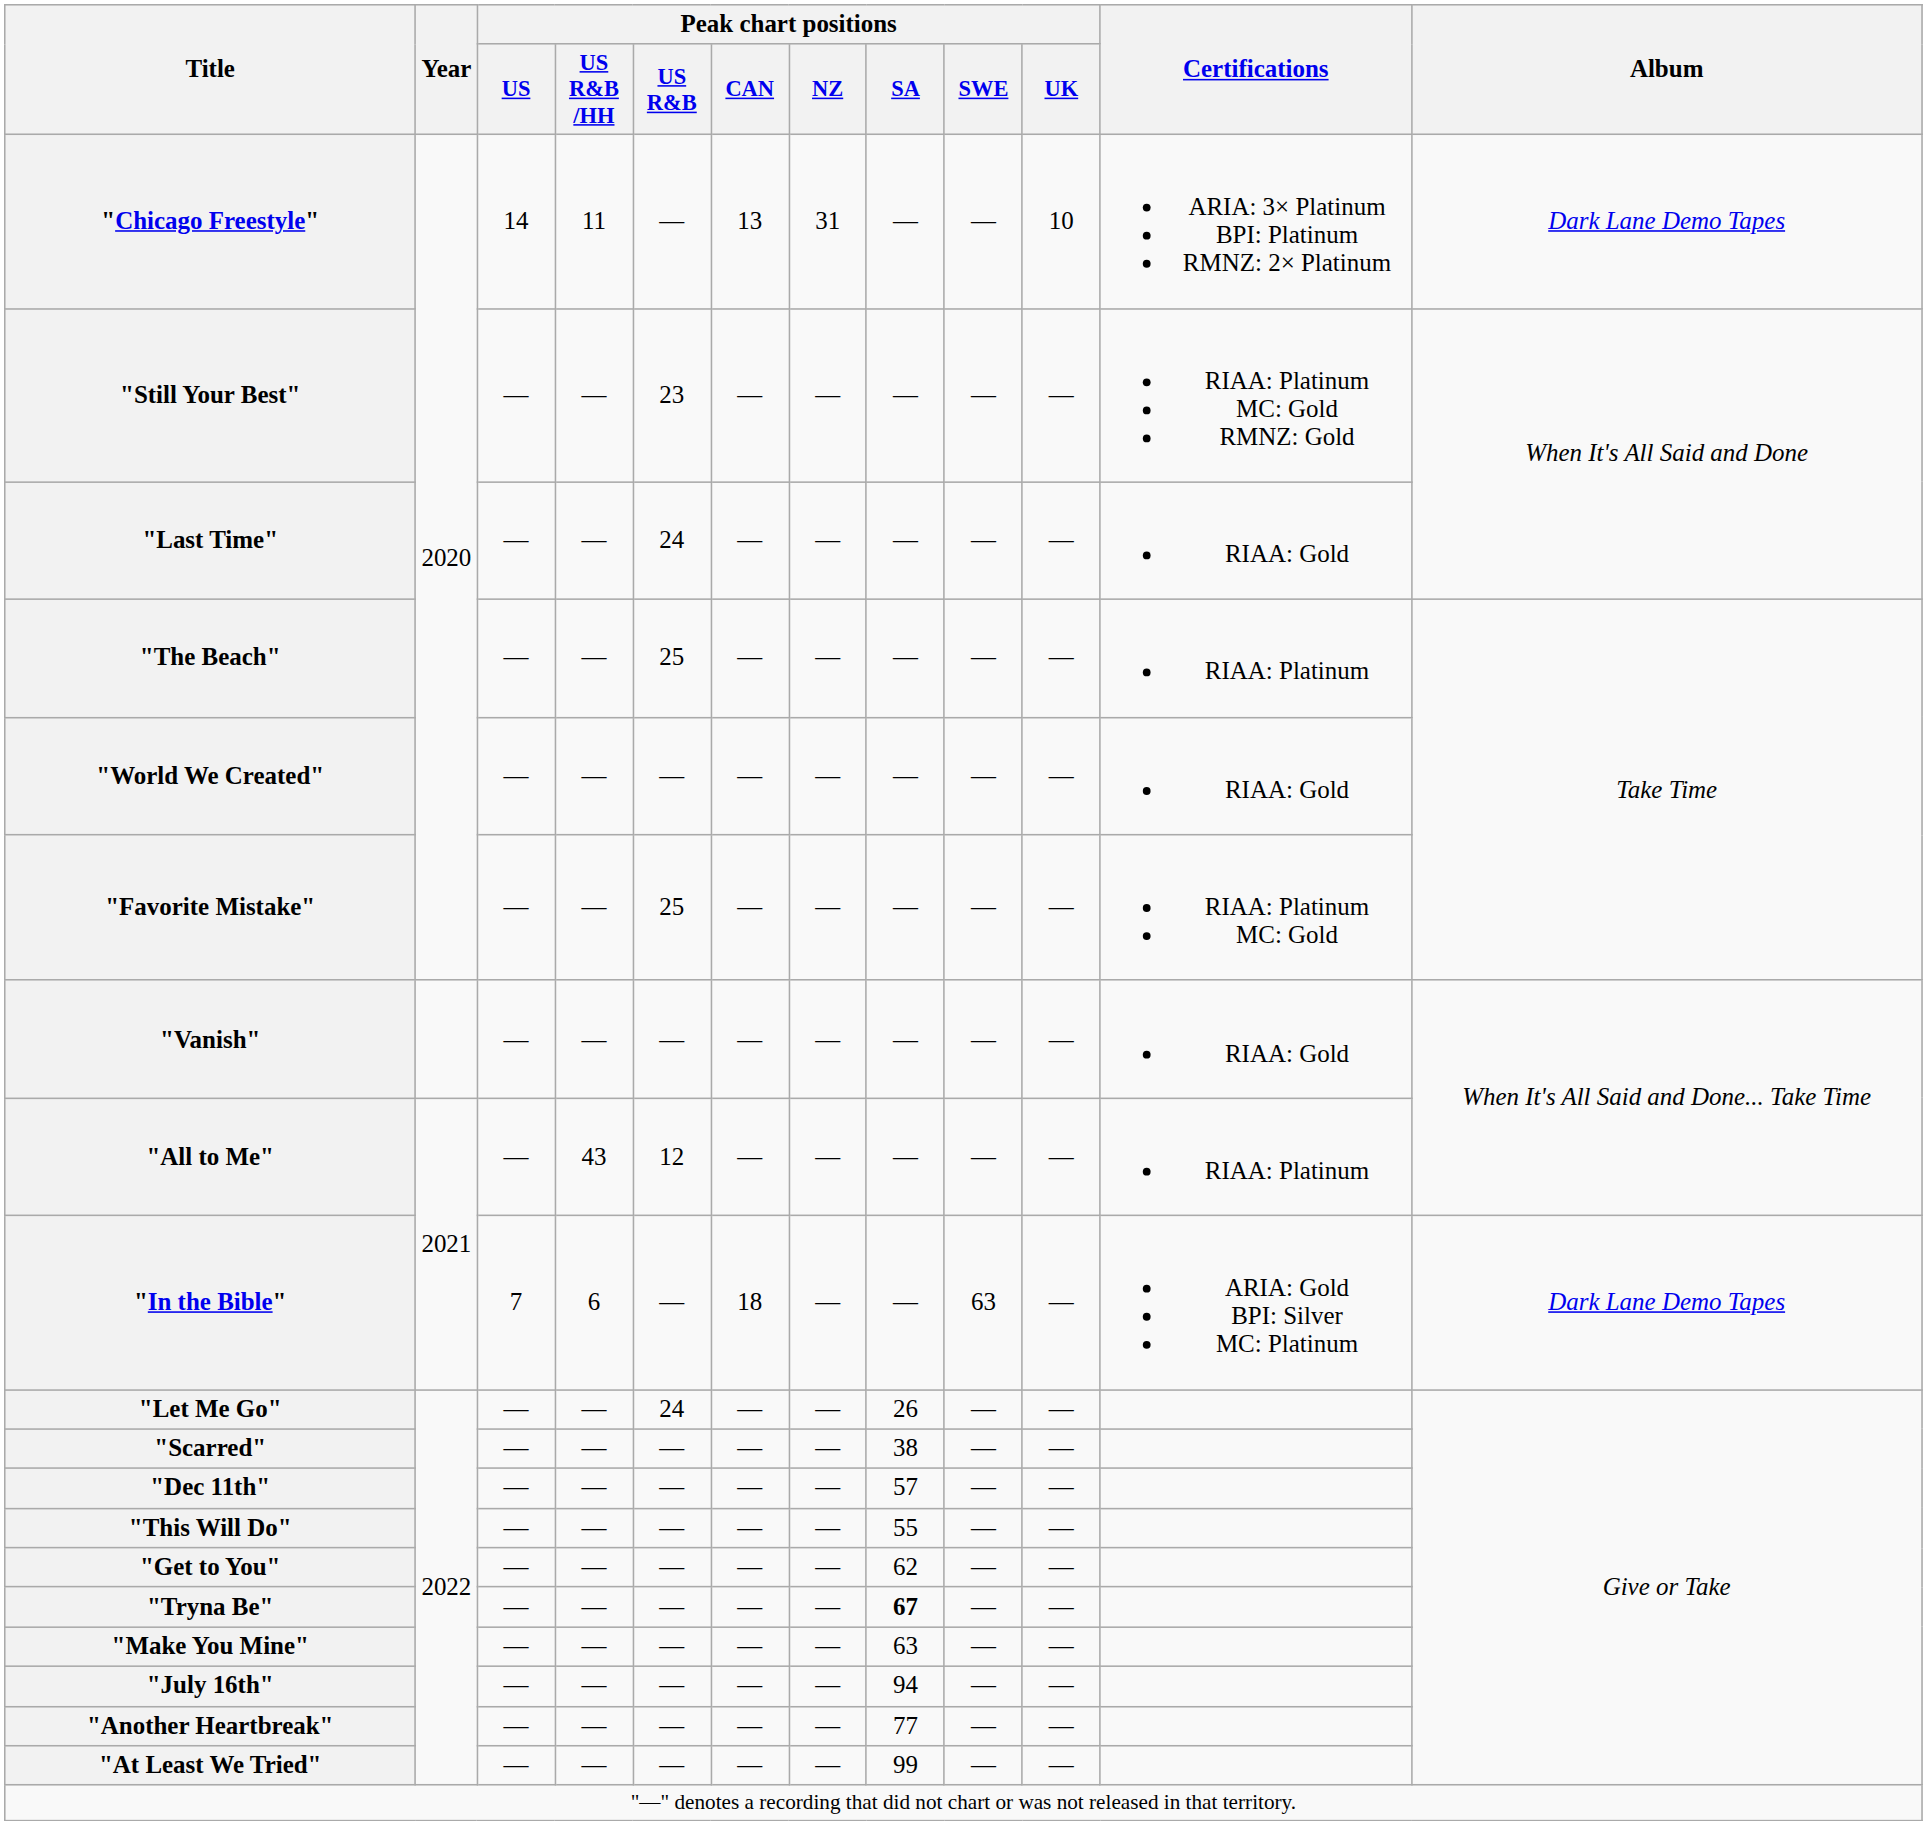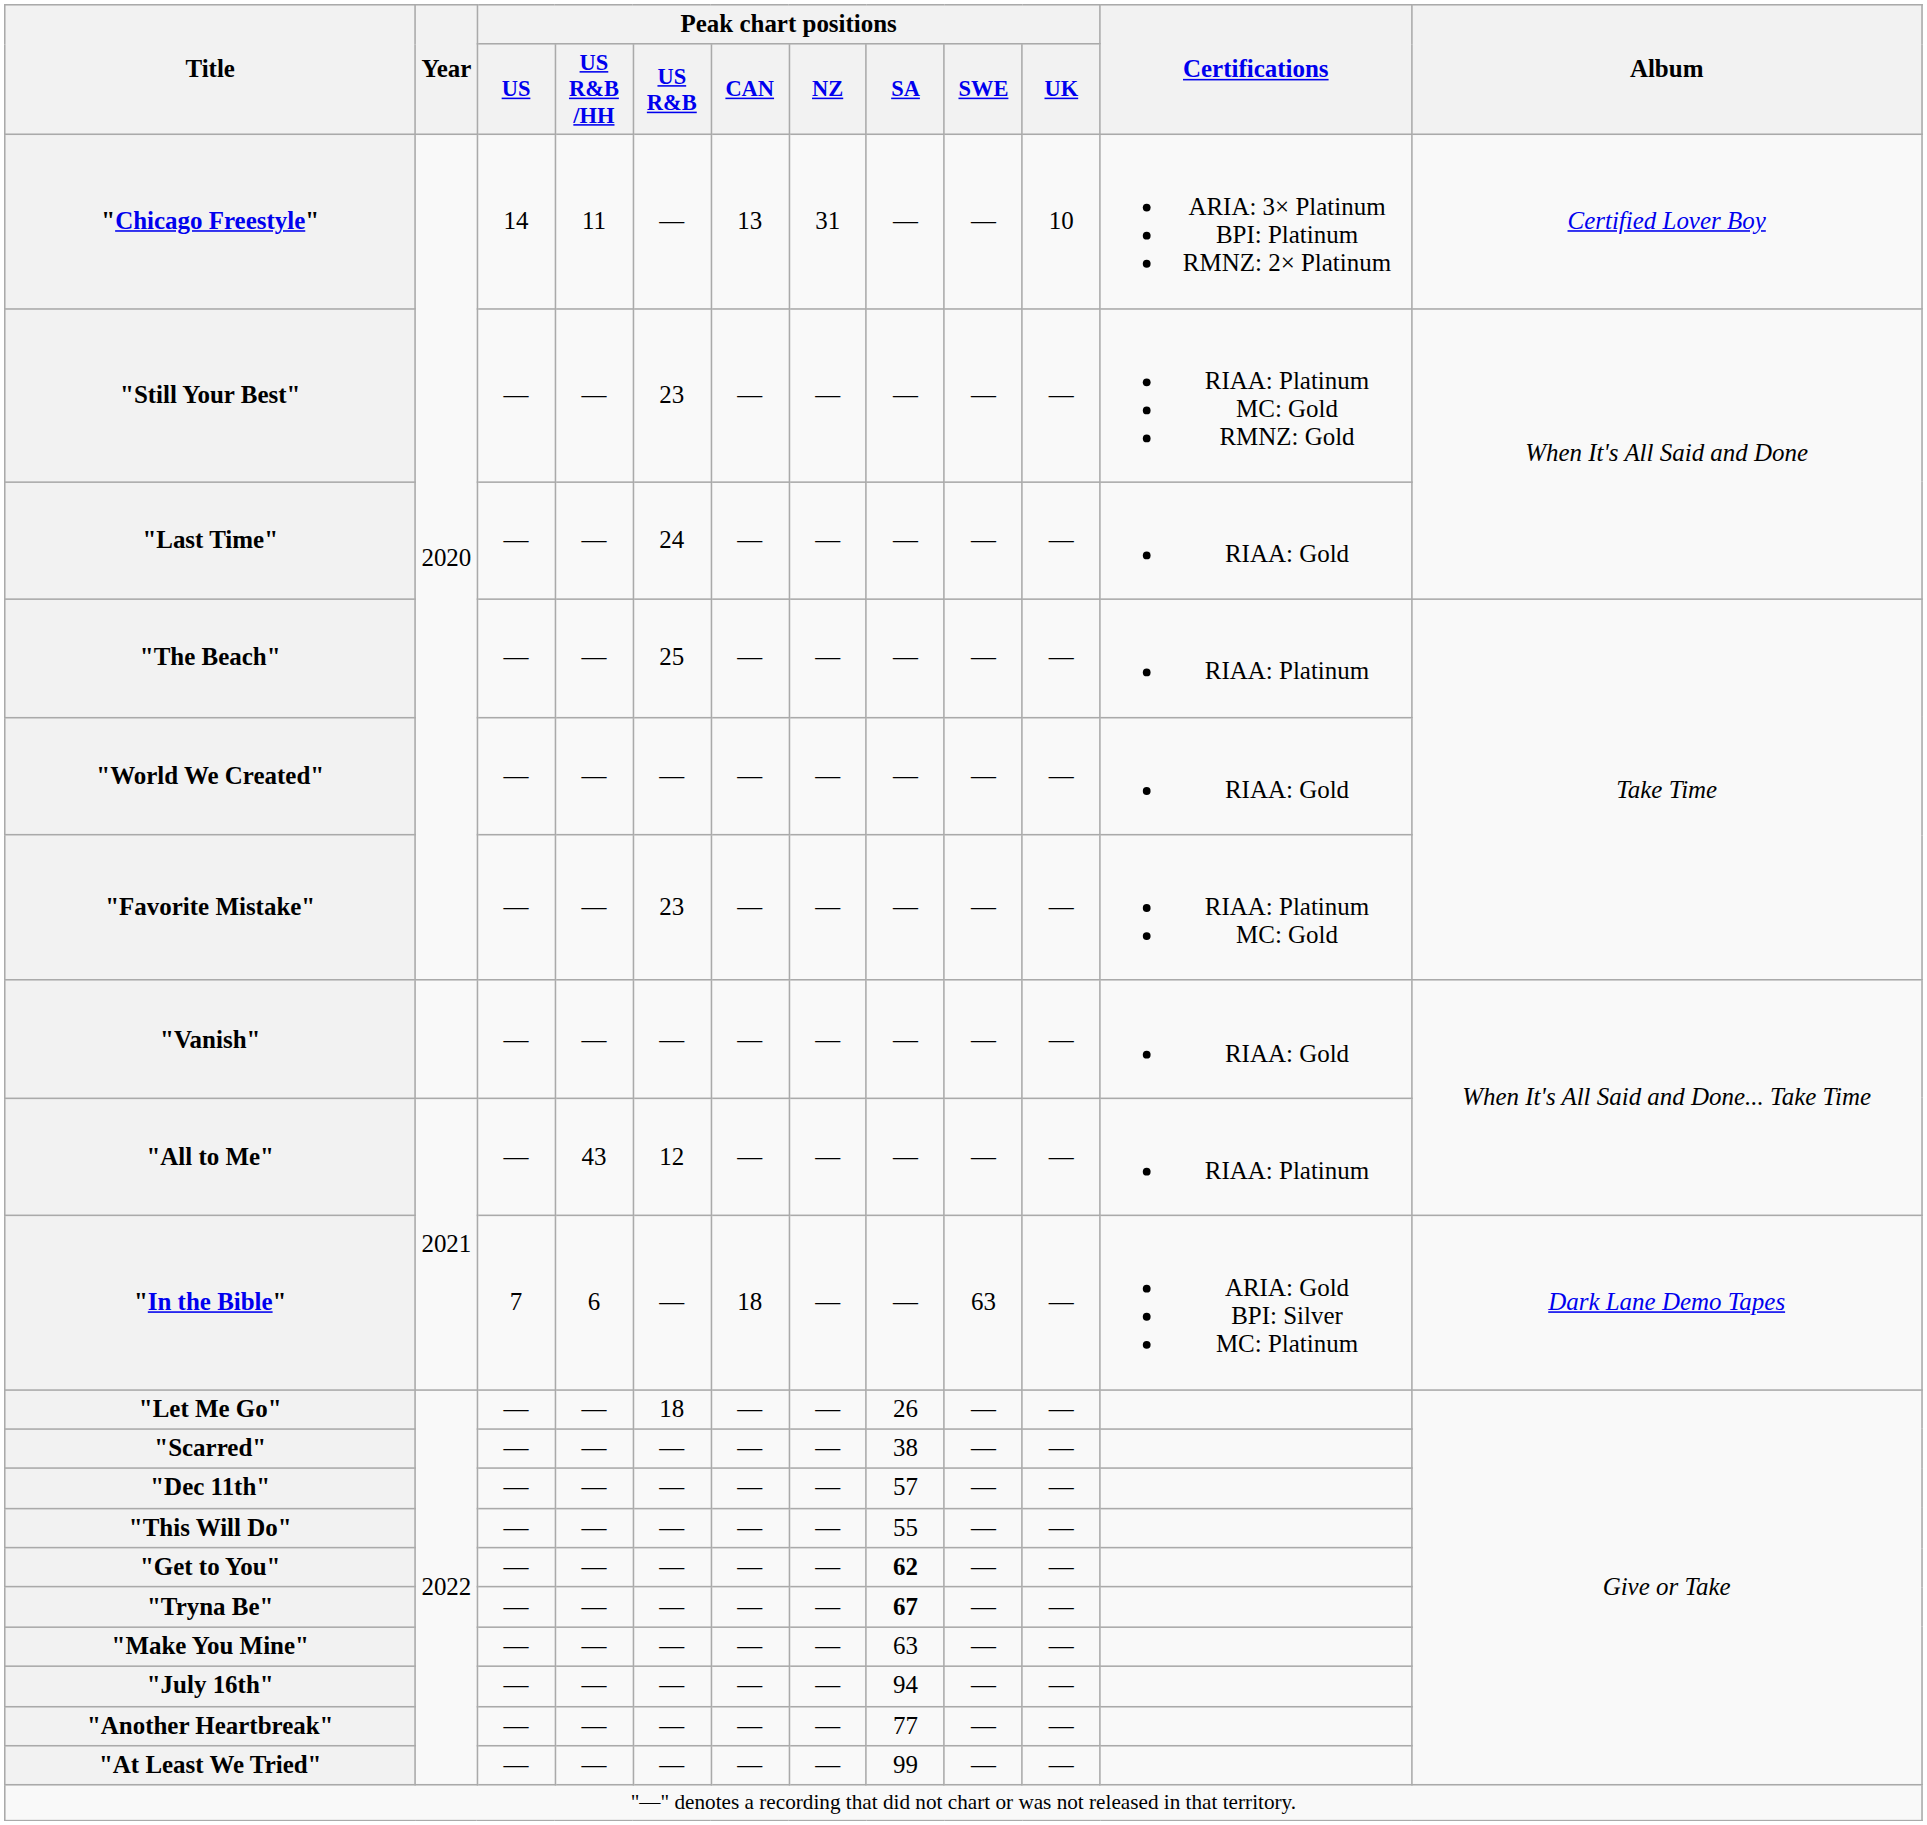"Chicago Freestyle" | Album: Dark Lane Demo Tapes -> Certified Lover Boy
"Favorite Mistake" | Peak chart positions / US R&B: 25 -> 23
"Let Me Go" | Peak chart positions / US R&B: 24 -> 18
"Get to You" | Peak chart positions / SA: normal -> bold
